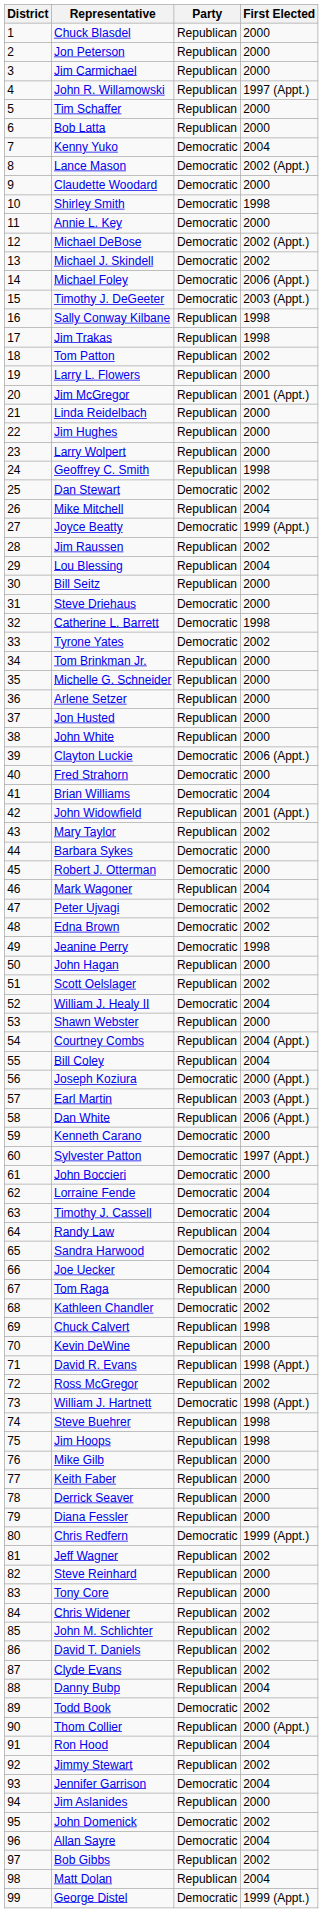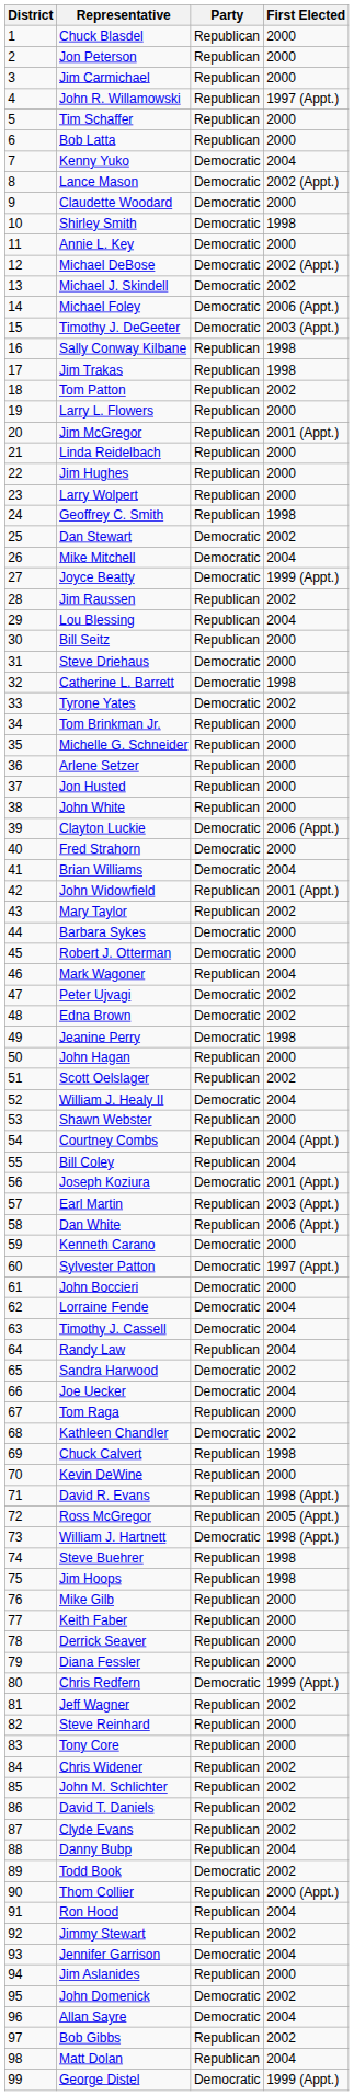Mike Mitchell | Party: Republican -> Democratic
Joseph Koziura | First Elected: 2000 (Appt.) -> 2001 (Appt.)
Ross McGregor | First Elected: 2002 -> 2005 (Appt.)
